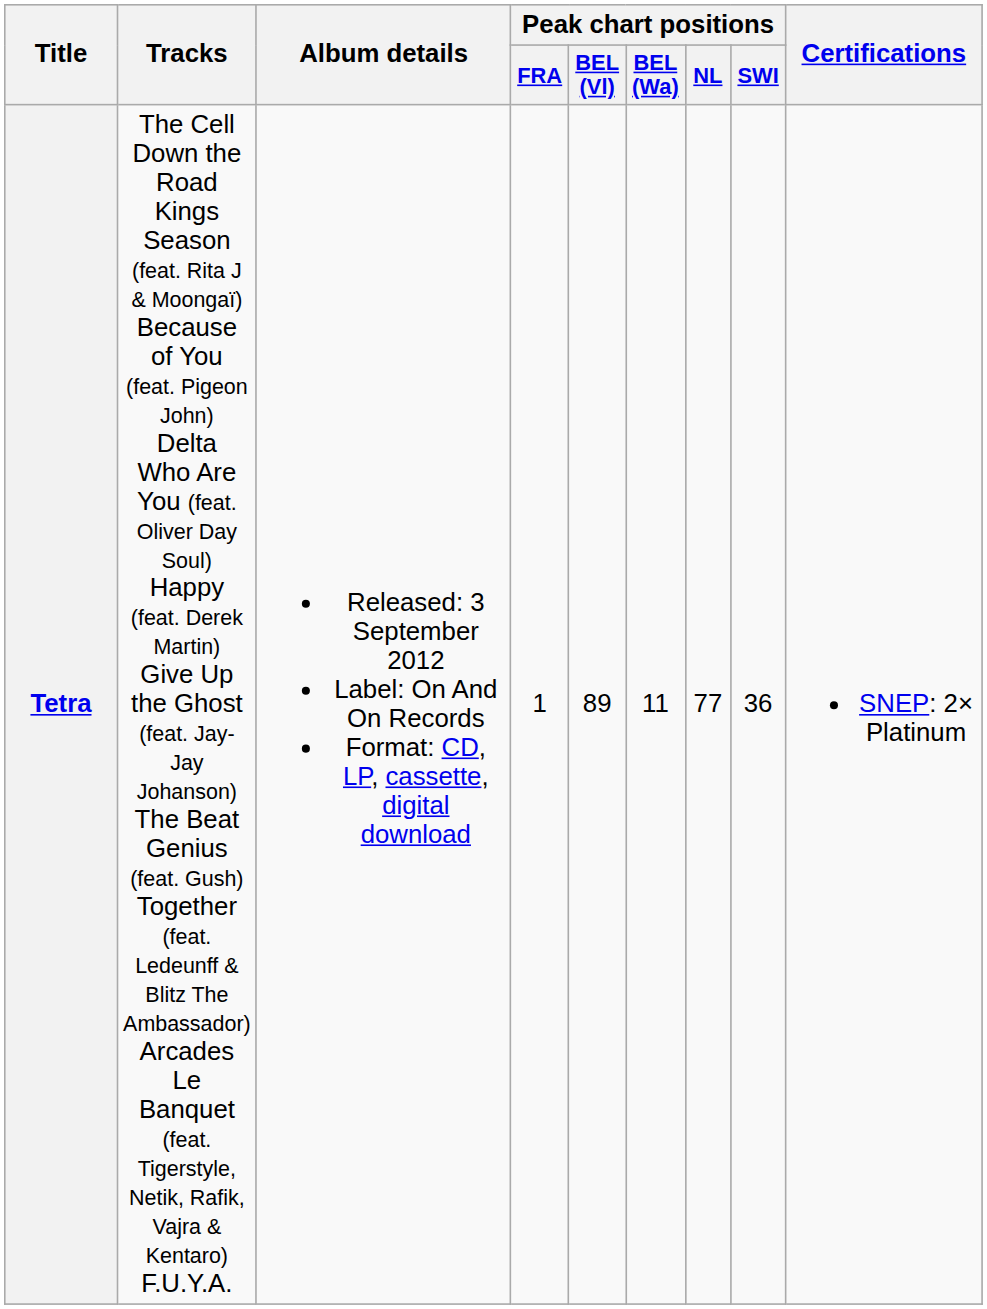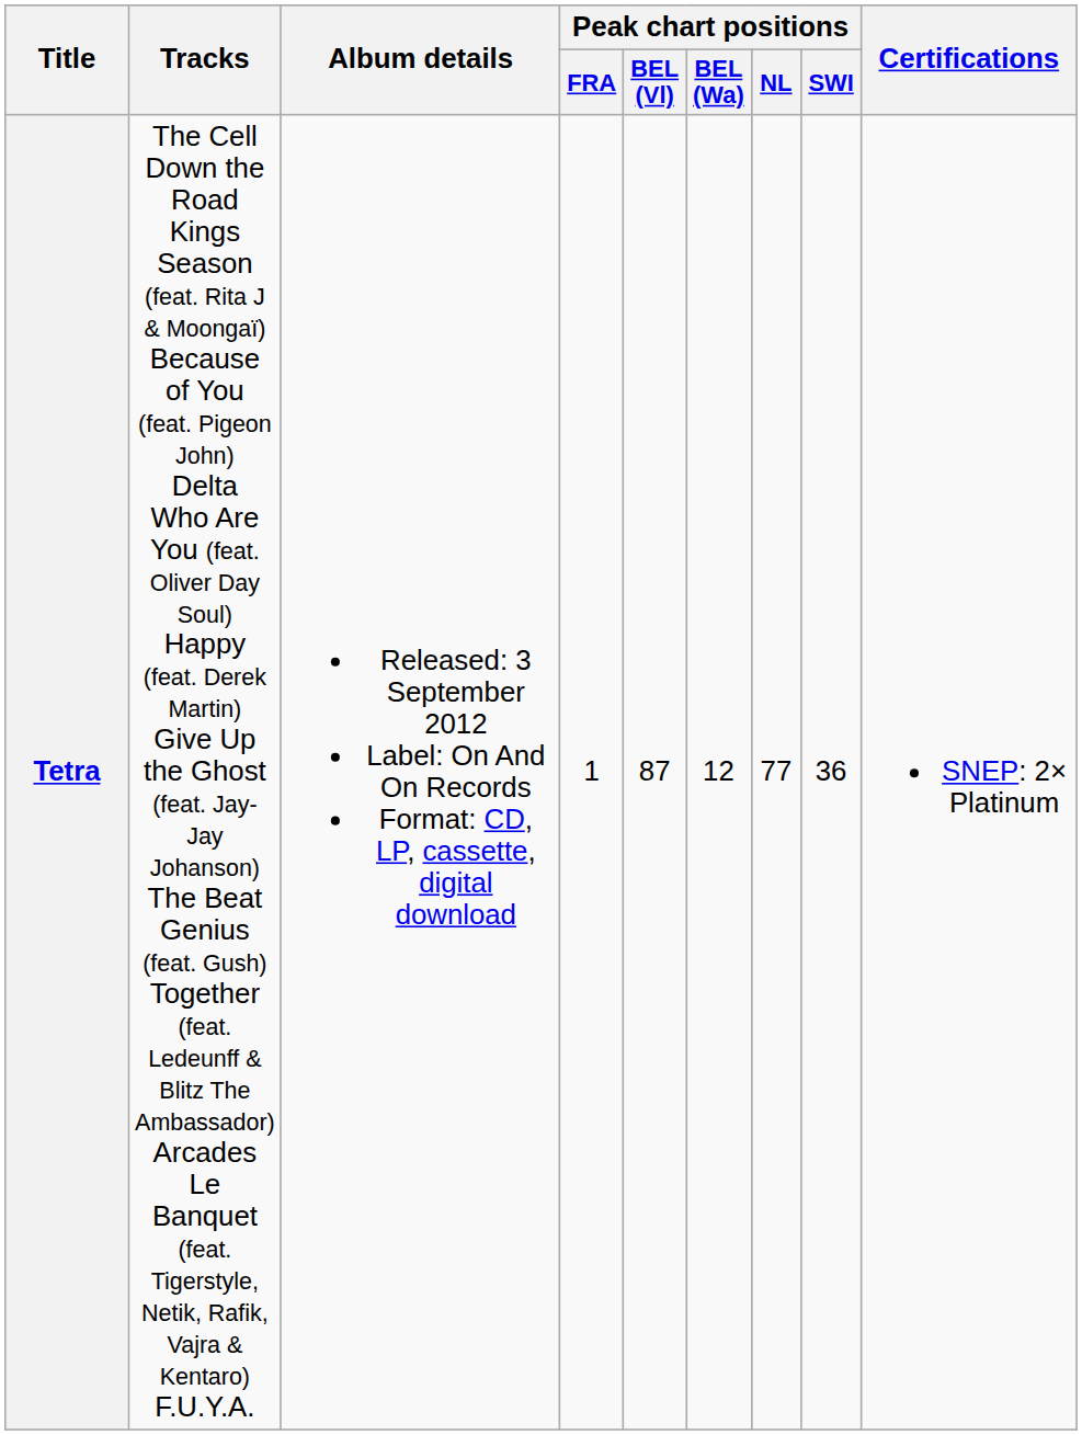Tetra | Peak chart positions / BEL (Vl): 89 -> 87
Tetra | Peak chart positions / BEL (Wa): 11 -> 12
